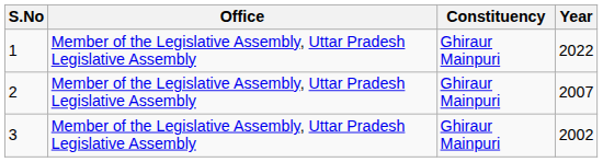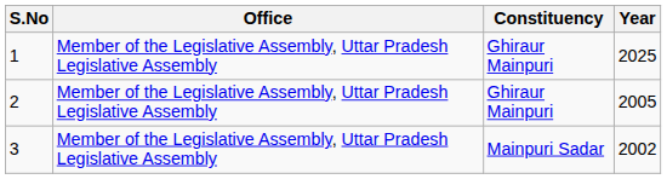1 | Year: 2022 -> 2025
2 | Year: 2007 -> 2005
3 | Constituency: Ghiraur Mainpuri -> Mainpuri Sadar
